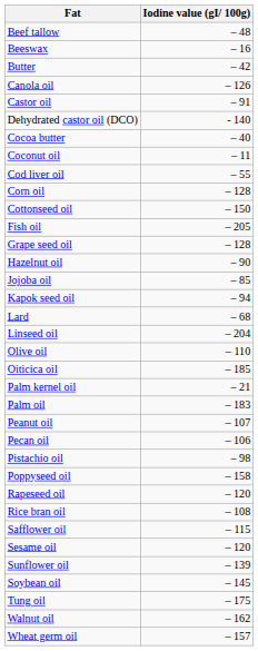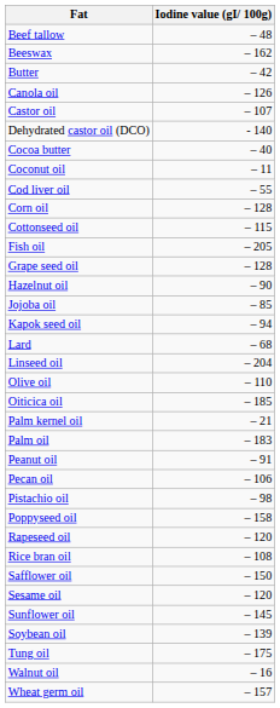Beeswax | Iodine value (gI/ 100g): – 16 -> – 162
Castor oil | Iodine value (gI/ 100g): – 91 -> – 107
Cottonseed oil | Iodine value (gI/ 100g): – 150 -> – 115
Peanut oil | Iodine value (gI/ 100g): – 107 -> – 91
Safflower oil | Iodine value (gI/ 100g): – 115 -> – 150
Sunflower oil | Iodine value (gI/ 100g): – 139 -> – 145
Soybean oil | Iodine value (gI/ 100g): – 145 -> – 139
Walnut oil | Iodine value (gI/ 100g): – 162 -> – 16
